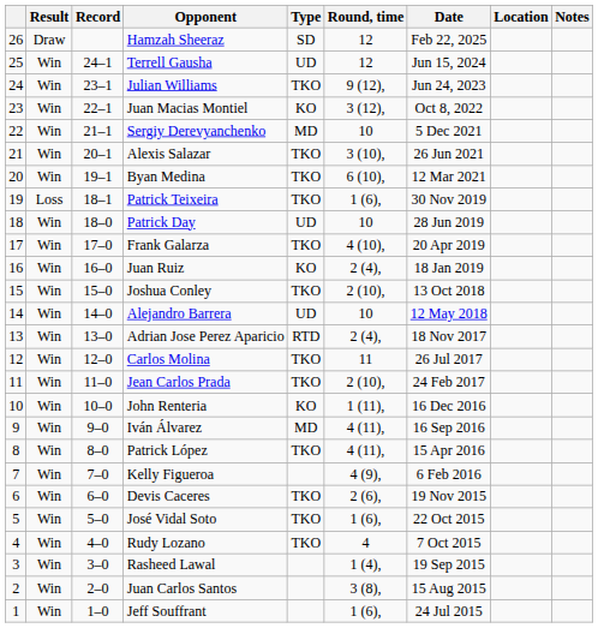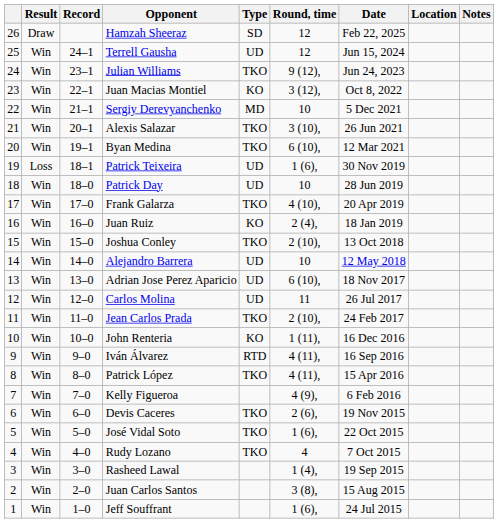Patrick Teixeira | Type: TKO -> UD
Adrian Jose Perez Aparicio | Type: RTD -> UD
Adrian Jose Perez Aparicio | Round, time: 2 (4), -> 6 (10),
Carlos Molina | Type: TKO -> UD
Iván Álvarez | Type: MD -> RTD
